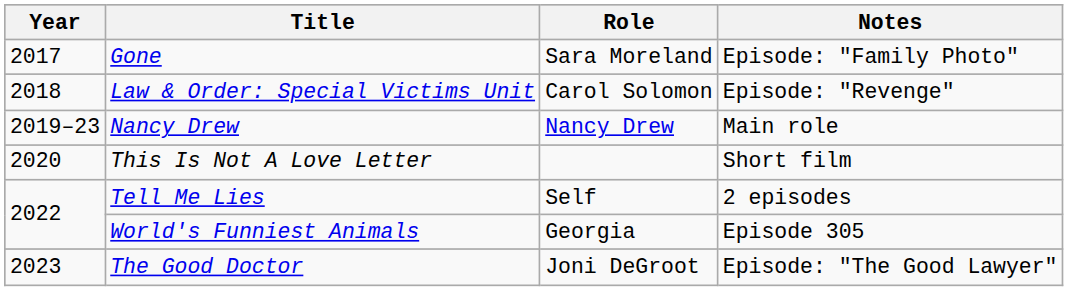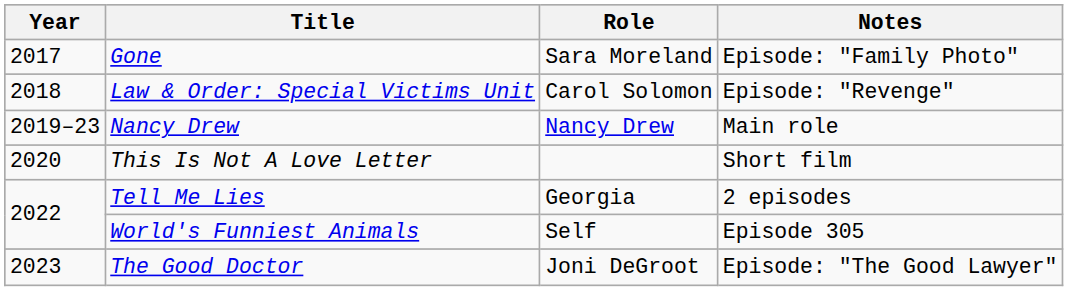Tell Me Lies | Role: Self -> Georgia
World's Funniest Animals | Role: Georgia -> Self
